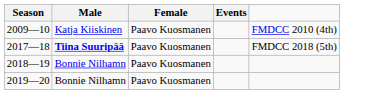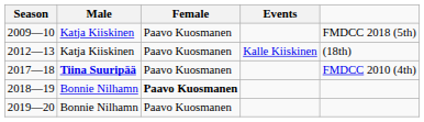2009—10 | column 5: FMDCC 2010 (4th) -> FMDCC 2018 (5th)
+ row: 2012—13 | Katja Kiiskinen | Paavo Kuosmanen | Kalle Kiiskinen | (18th)
2017—18 | column 5: FMDCC 2018 (5th) -> FMDCC 2010 (4th)
2018—19 | Female: normal -> bold
